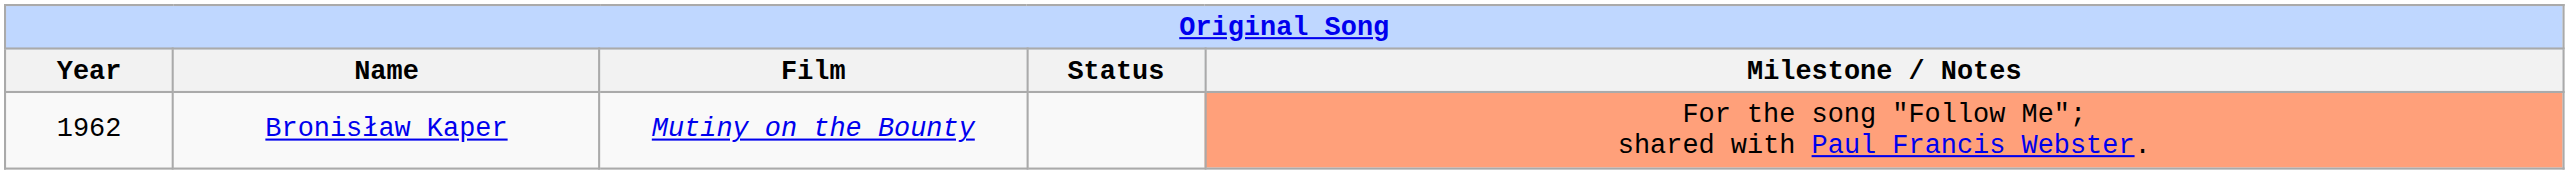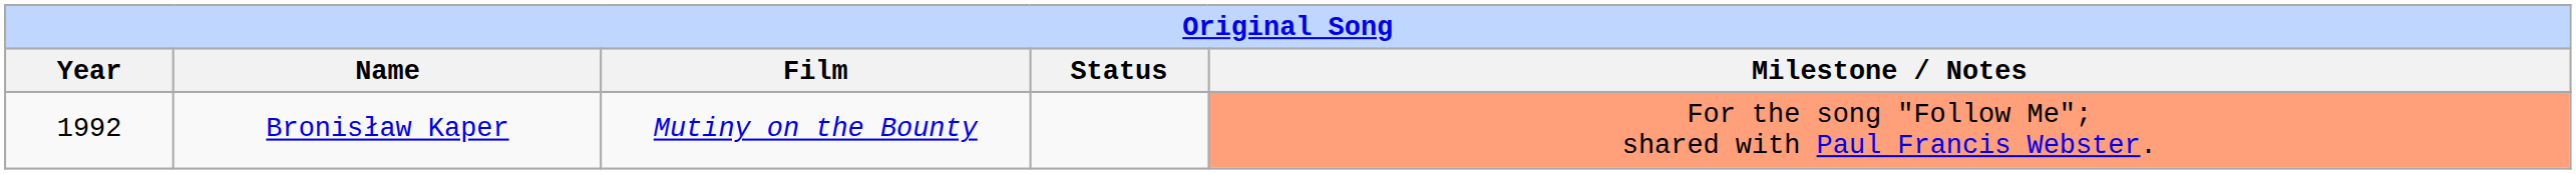Bronisław Kaper | Year: 1962 -> 1992
